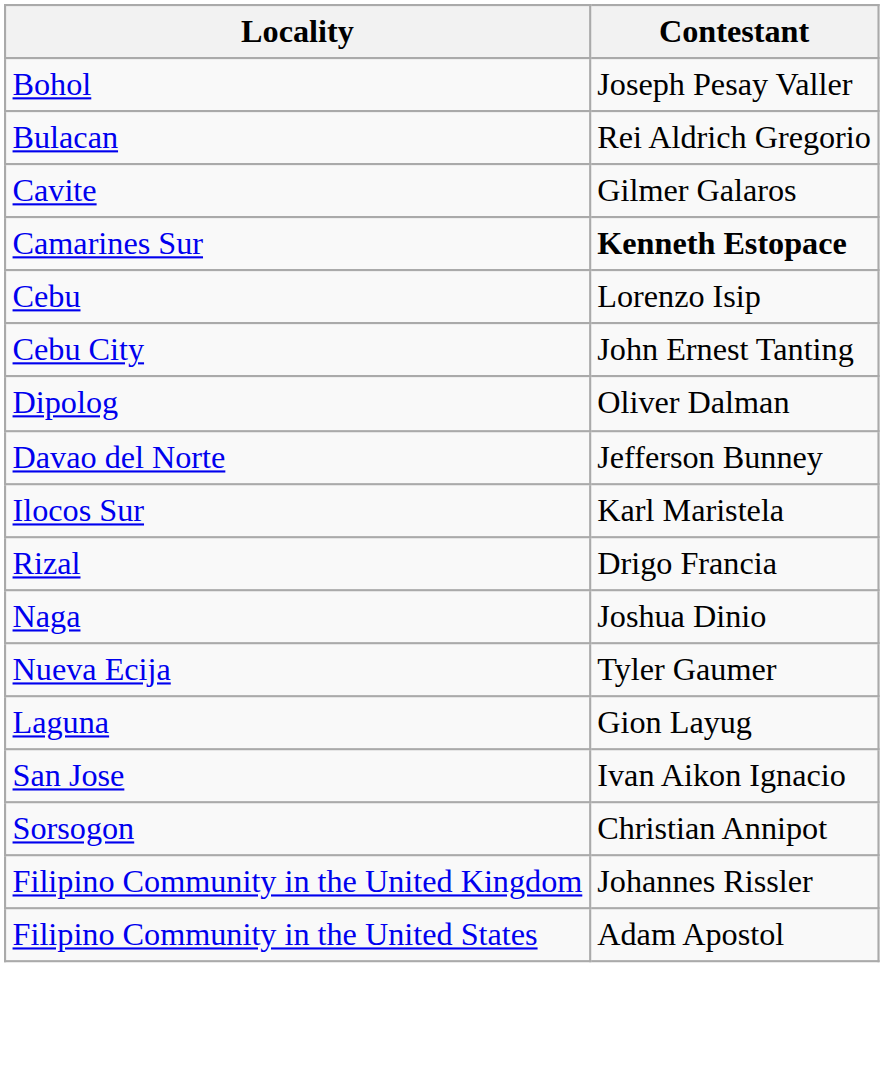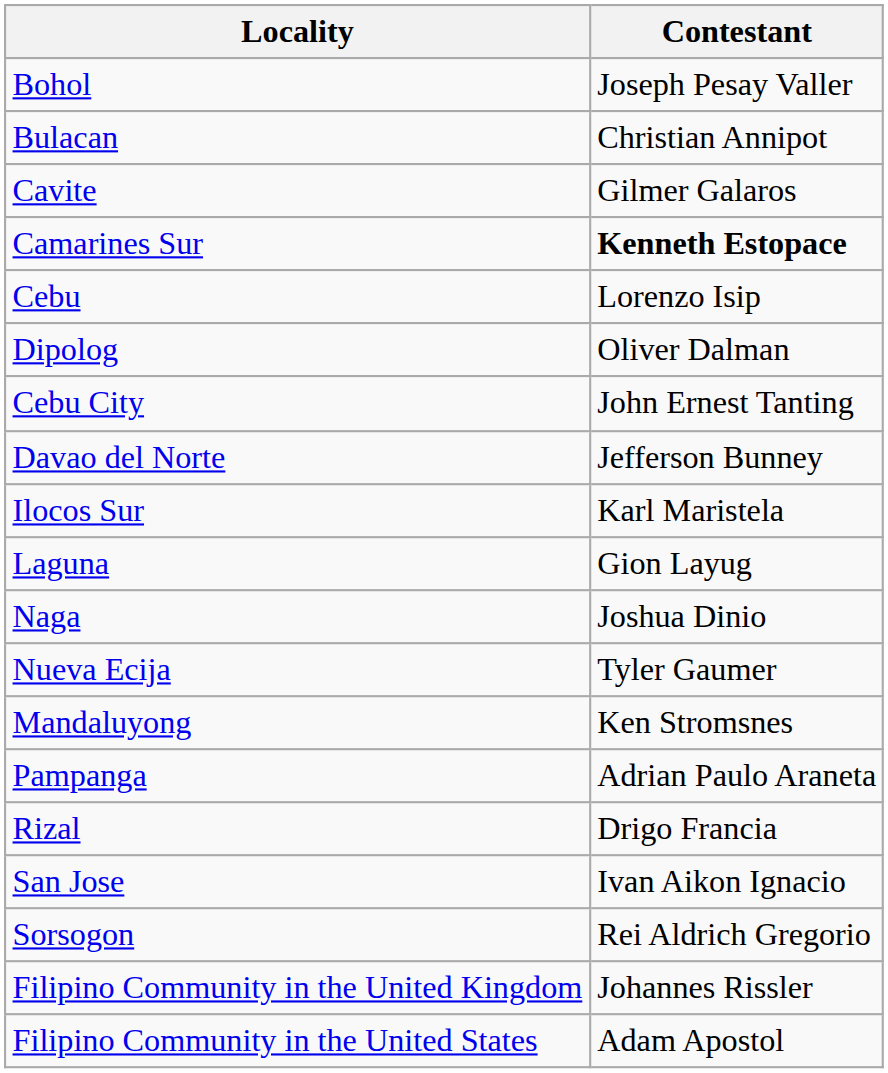Bulacan | Contestant: Rei Aldrich Gregorio -> Christian Annipot
rows swapped: Cebu City <-> Dipolog
rows swapped: Laguna <-> Rizal
+ row: Mandaluyong | Ken Stromsnes
+ row: Pampanga | Adrian Paulo Araneta
Sorsogon | Contestant: Christian Annipot -> Rei Aldrich Gregorio
